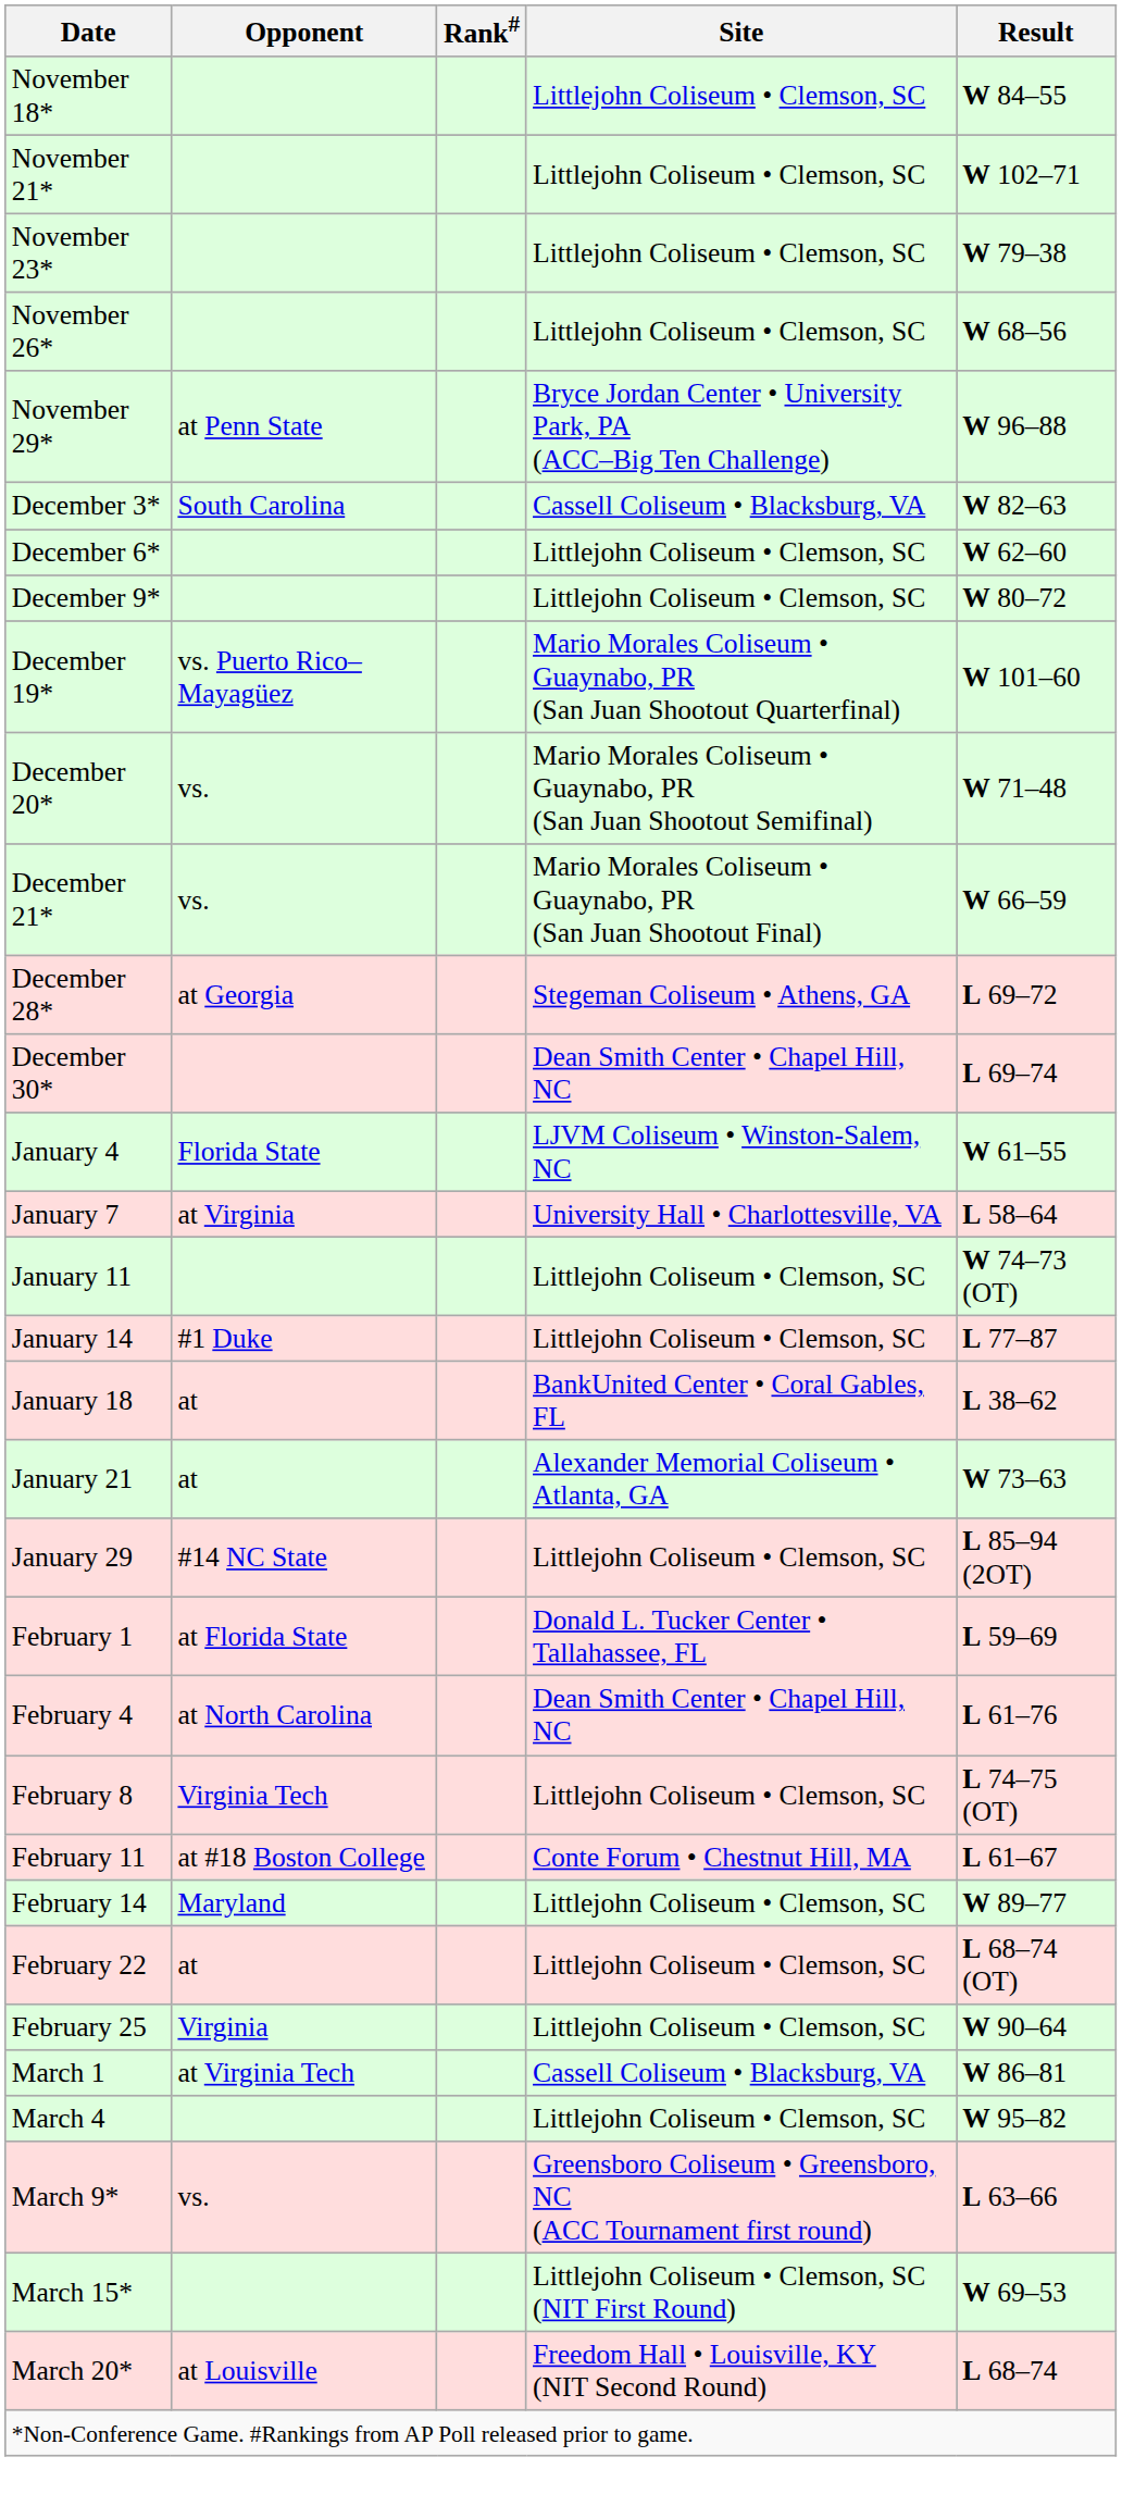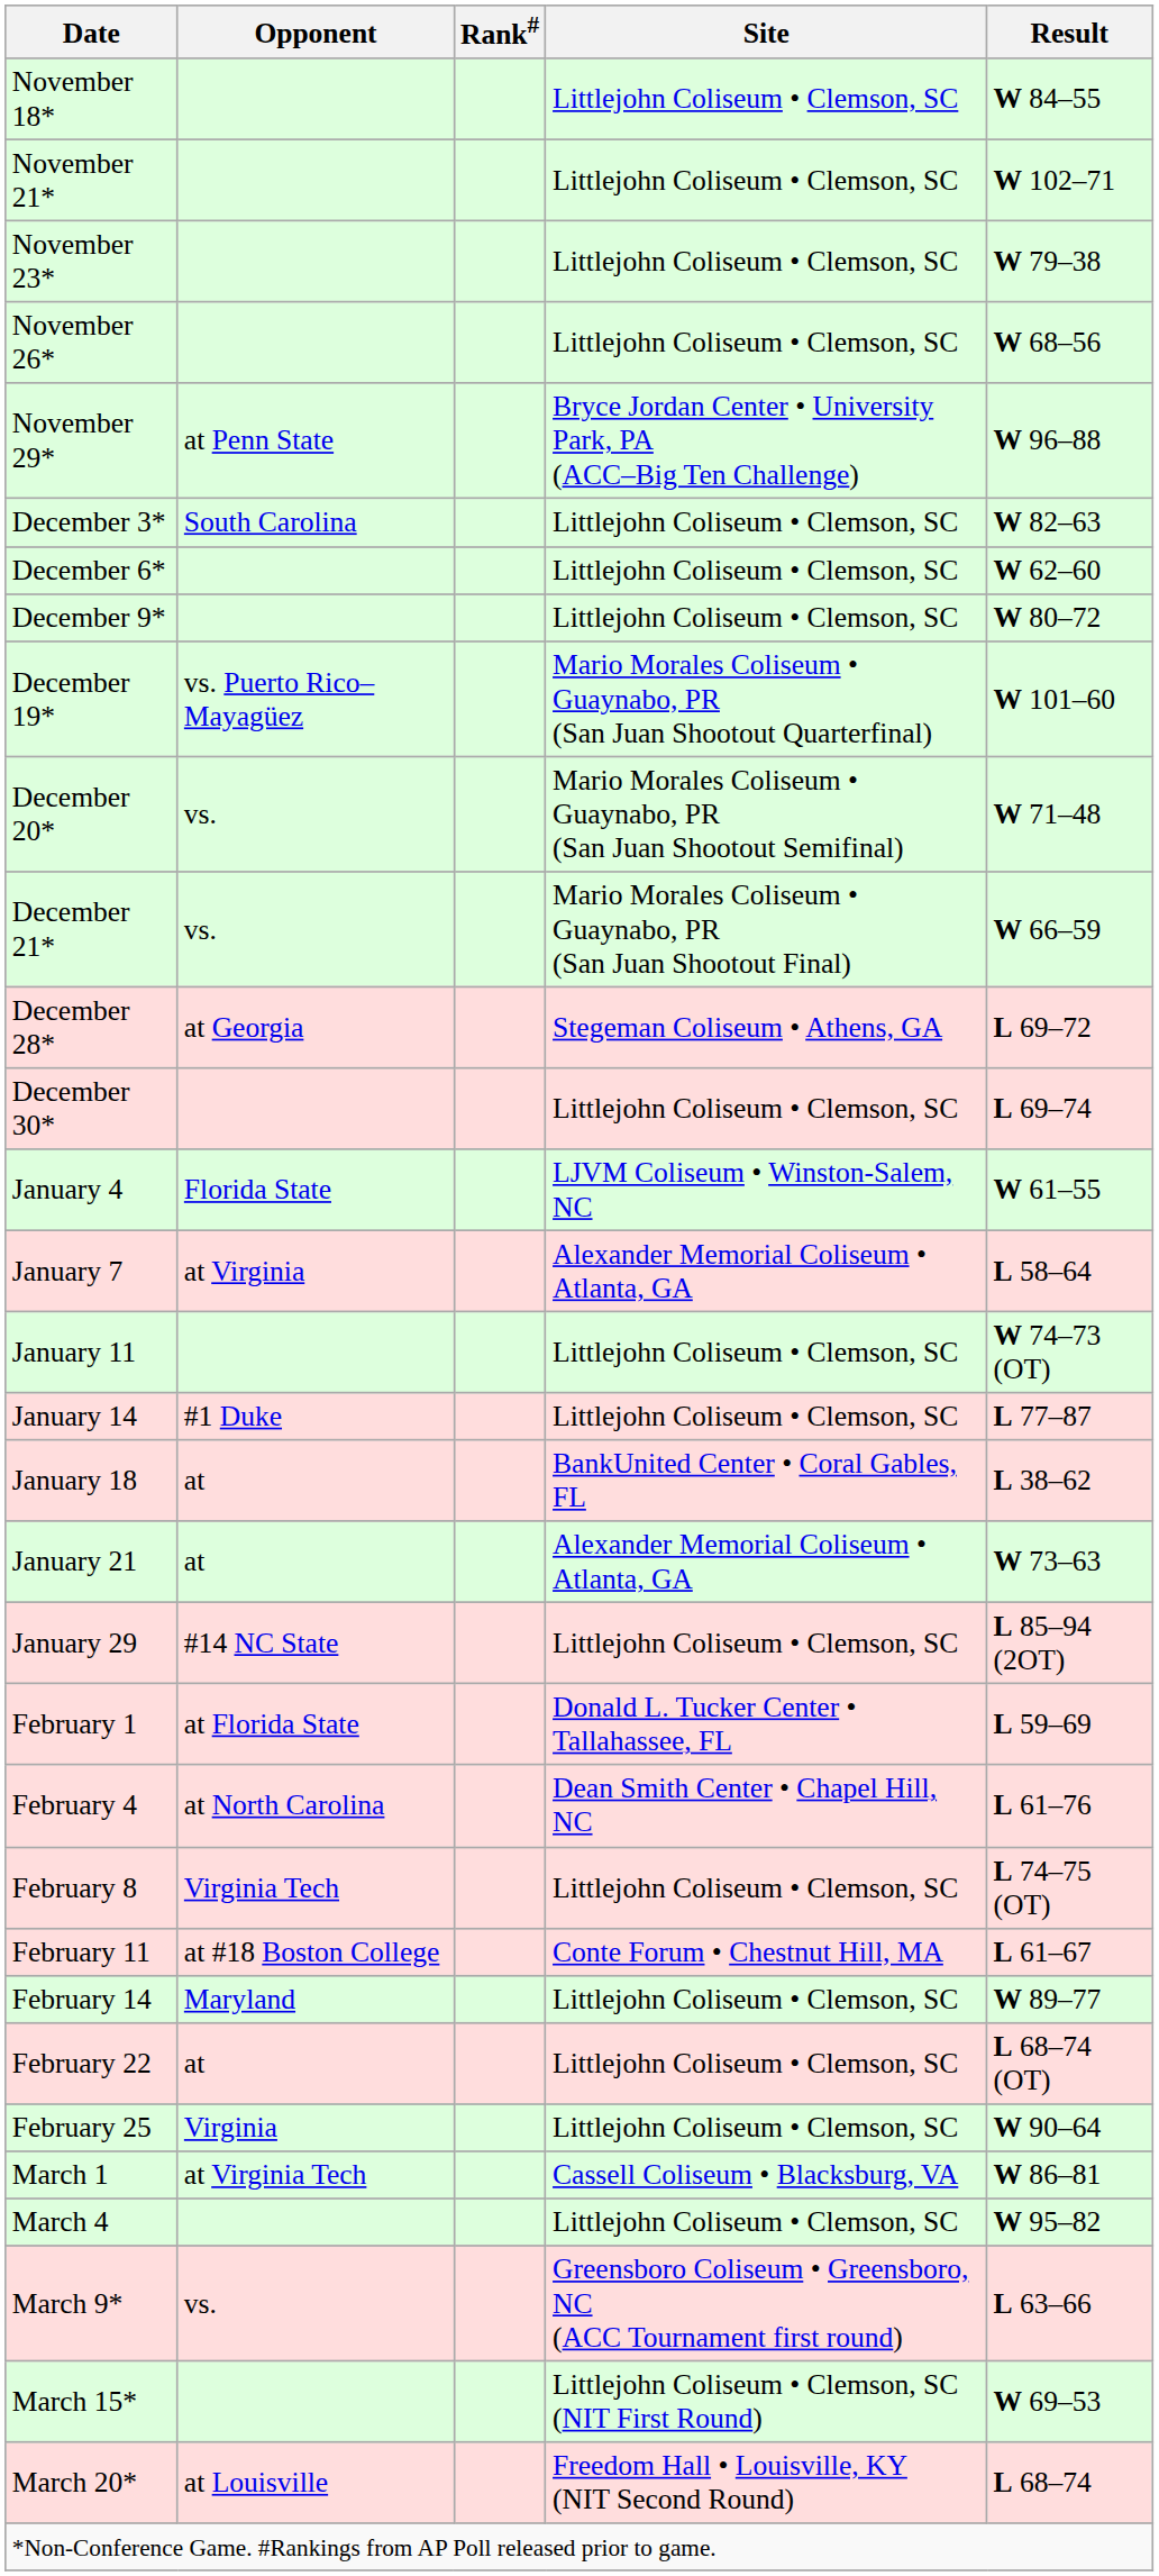December 3* | Site: Cassell Coliseum • Blacksburg, VA -> Littlejohn Coliseum • Clemson, SC
December 30* | Site: Dean Smith Center • Chapel Hill, NC -> Littlejohn Coliseum • Clemson, SC
January 7 | Site: University Hall • Charlottesville, VA -> Alexander Memorial Coliseum • Atlanta, GA
